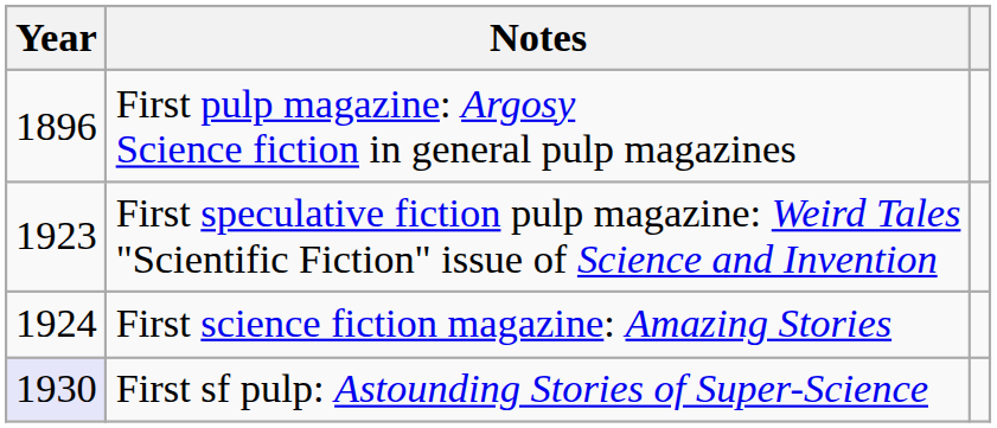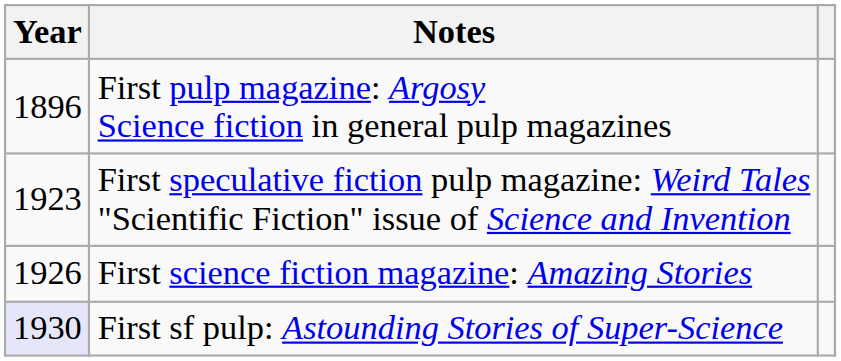First science fiction magazine: Amazing Stories | Year: 1924 -> 1926
